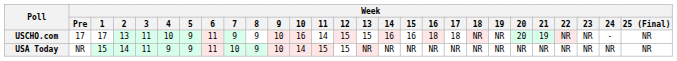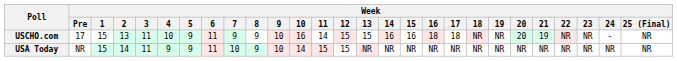USCHO.com | Week / 1: 17 -> 15
